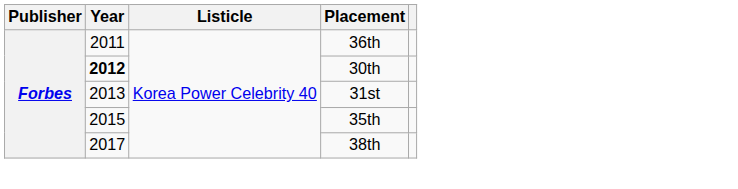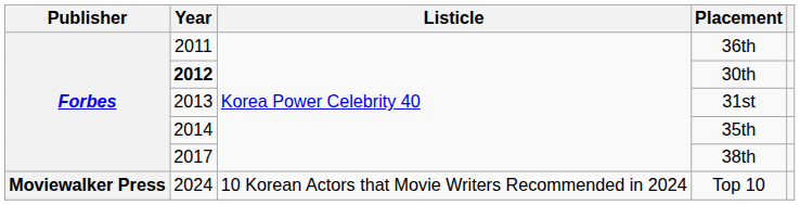35th | Year: 2015 -> 2014
+ row: Moviewalker Press | 2024 | 10 Korean Actors that Movie Writers Recommended in 2024 | Top 10
